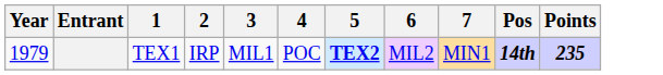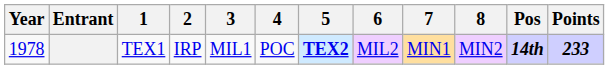+ column: 8 | MIN2
TEX1 | Year: 1979 -> 1978
TEX1 | Points: 235 -> 233
